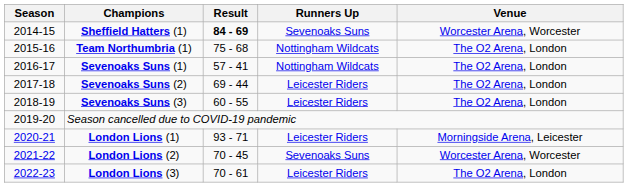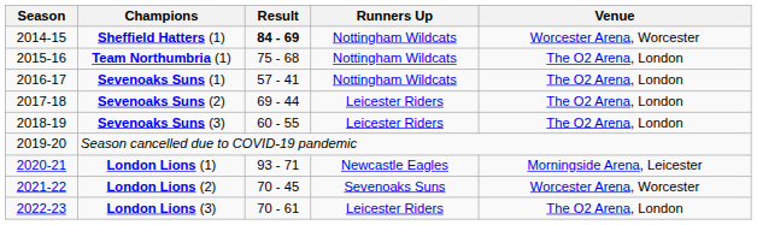Sheffield Hatters (1) | Runners Up: Sevenoaks Suns -> Nottingham Wildcats
London Lions (1) | Runners Up: Leicester Riders -> Newcastle Eagles
